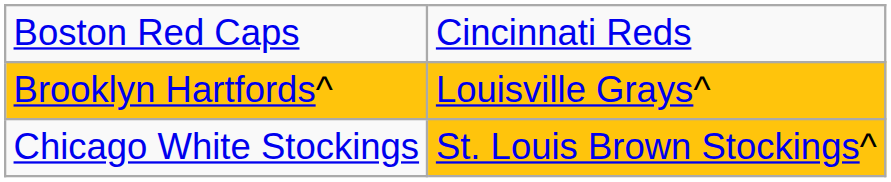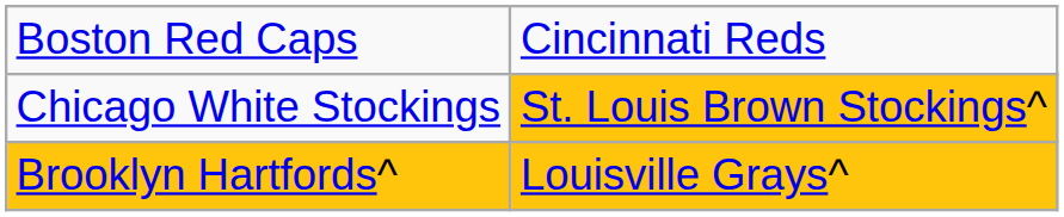rows swapped: Brooklyn Hartfords^ <-> Chicago White Stockings
